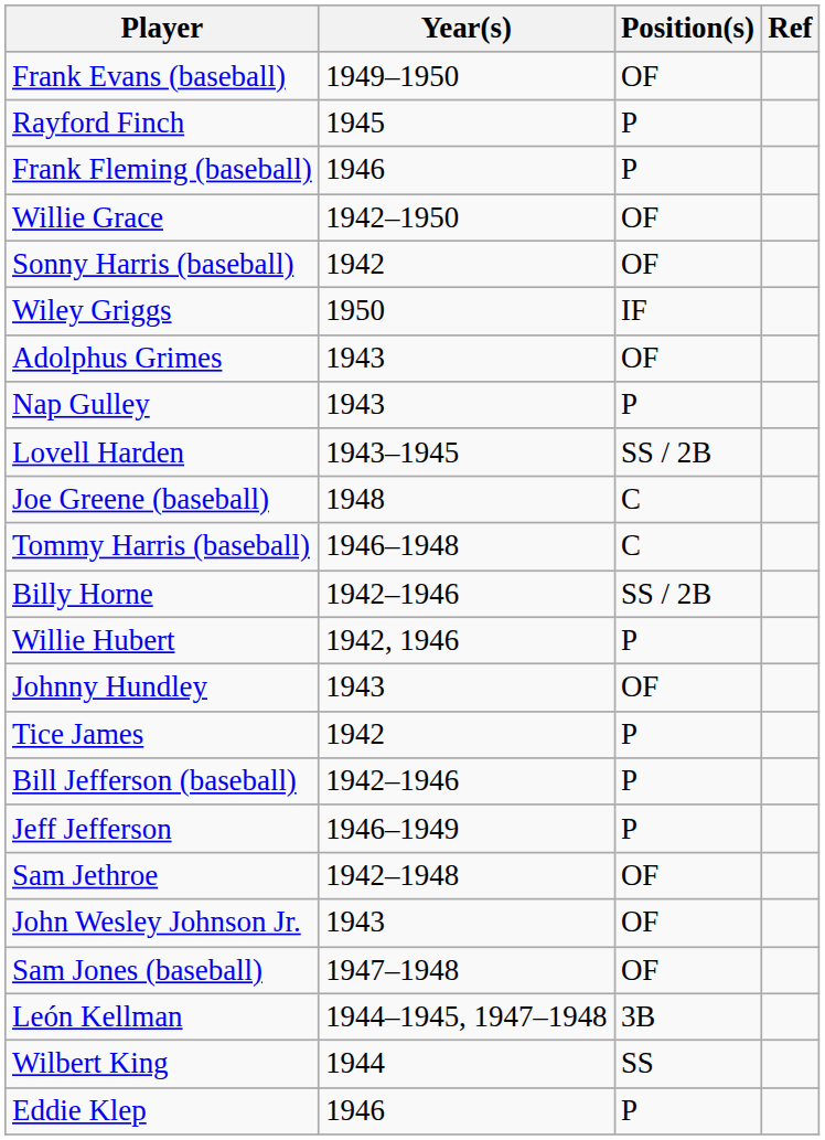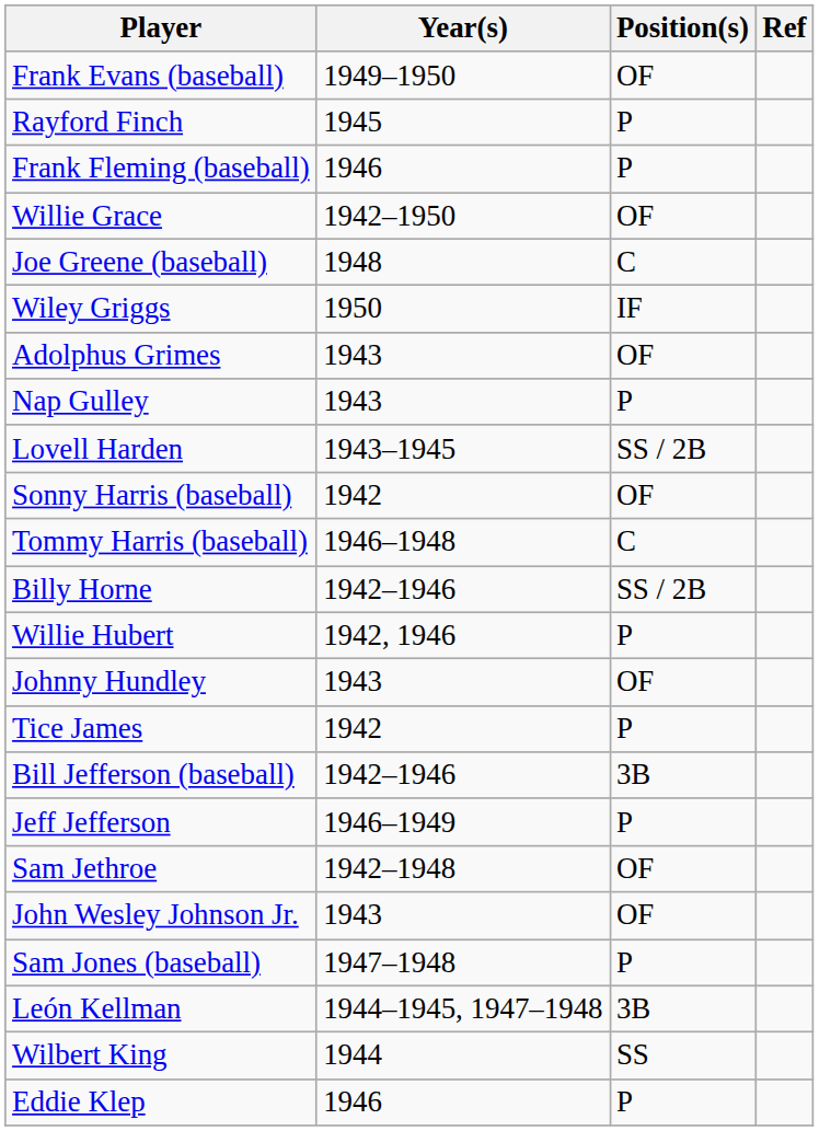rows swapped: Joe Greene (baseball) <-> Sonny Harris (baseball)
Bill Jefferson (baseball) | Position(s): P -> 3B
Sam Jones (baseball) | Position(s): OF -> P
